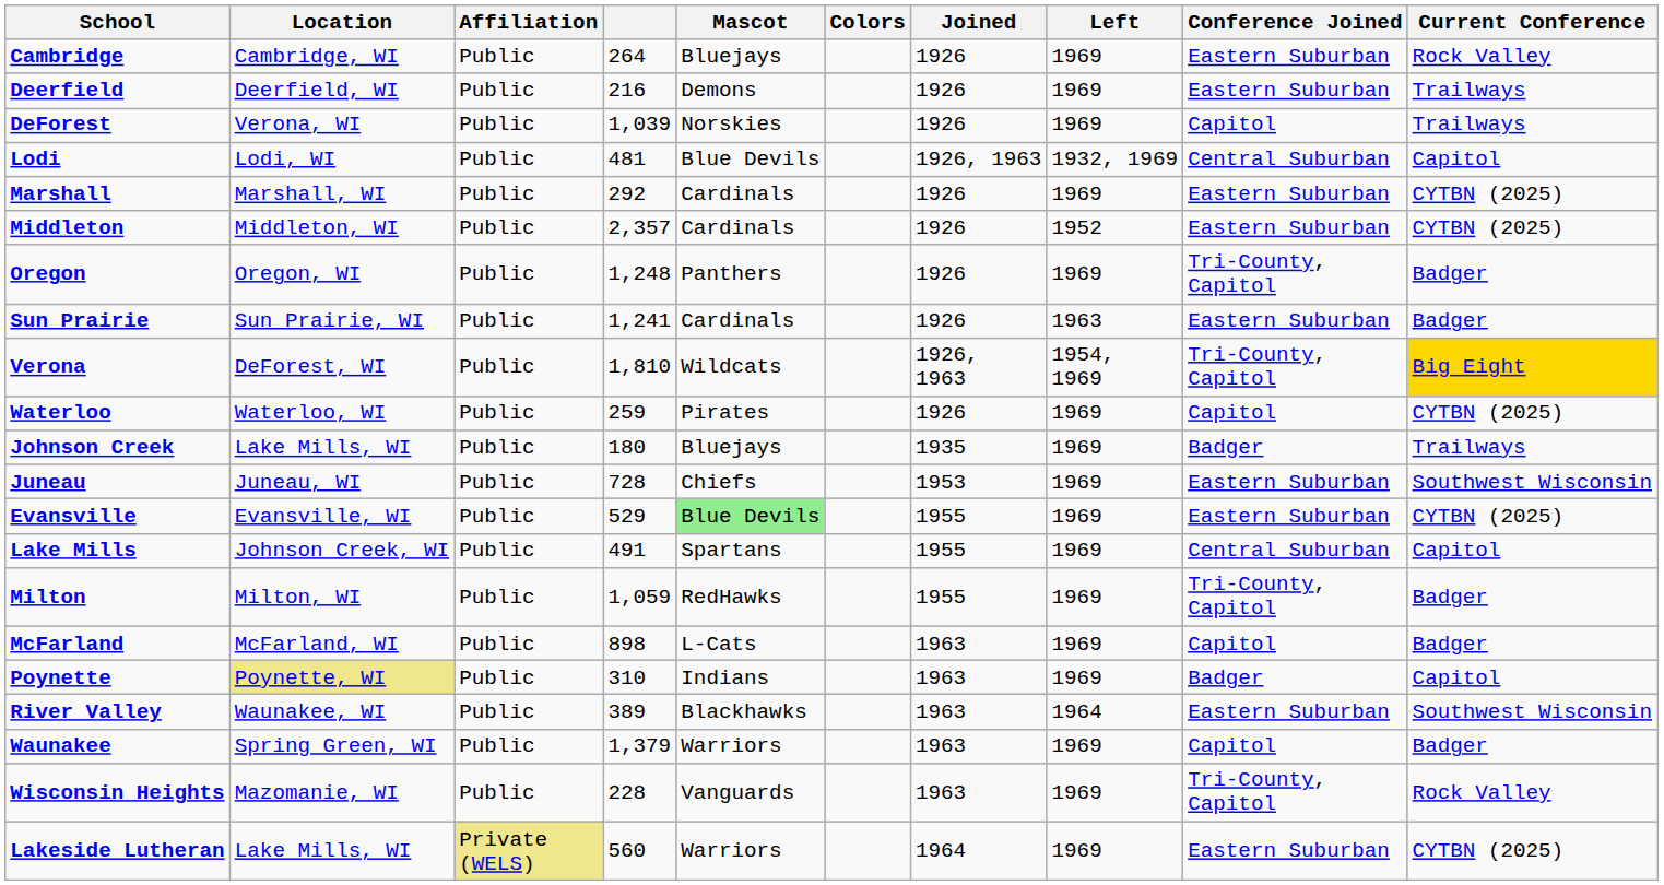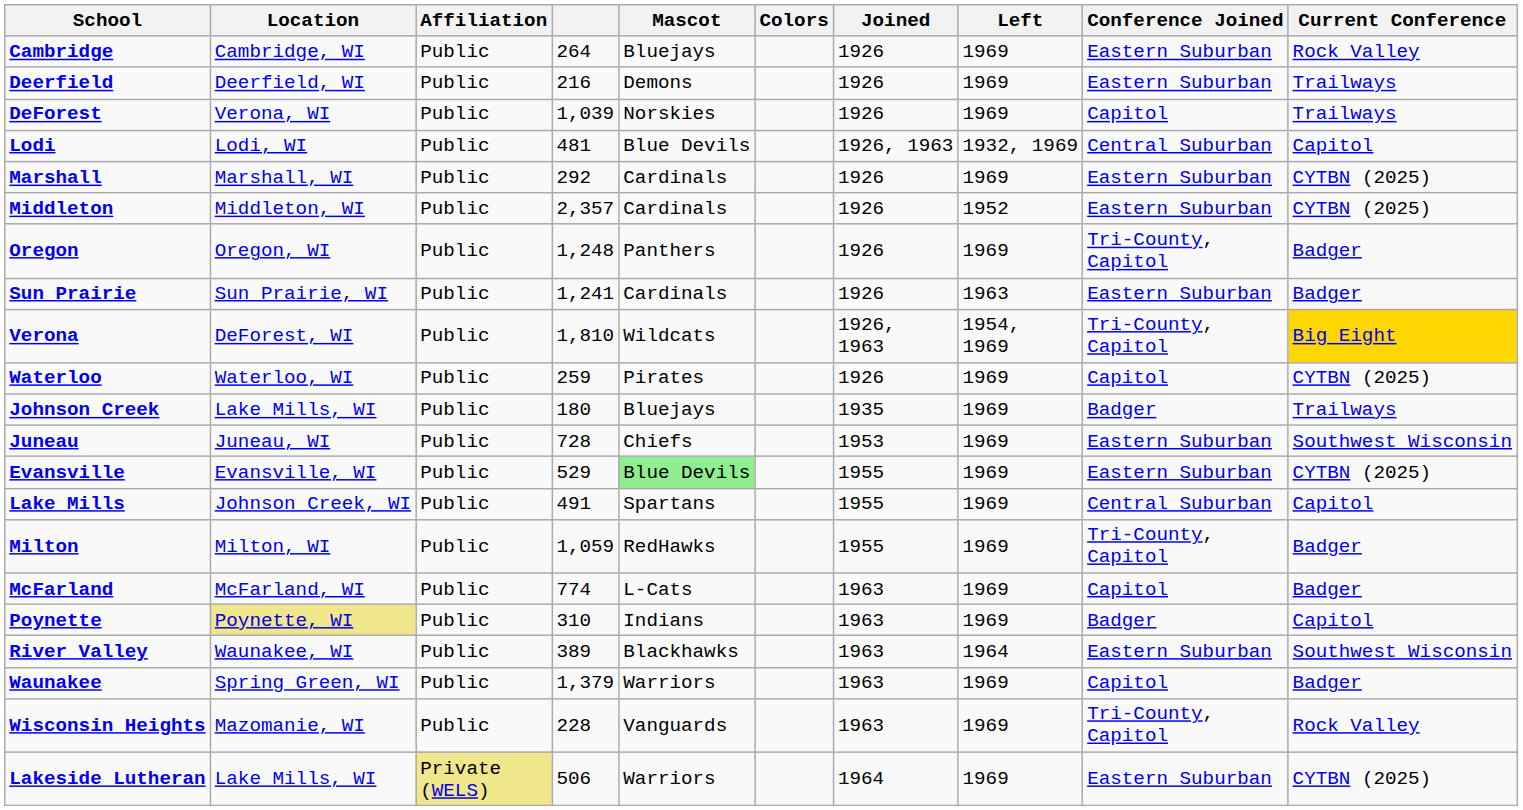McFarland | column 4: 898 -> 774
Lakeside Lutheran | column 4: 560 -> 506
